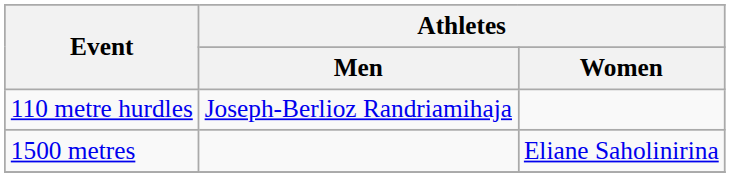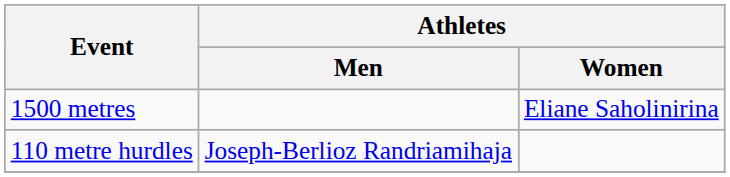rows swapped: 110 metre hurdles <-> 1500 metres
